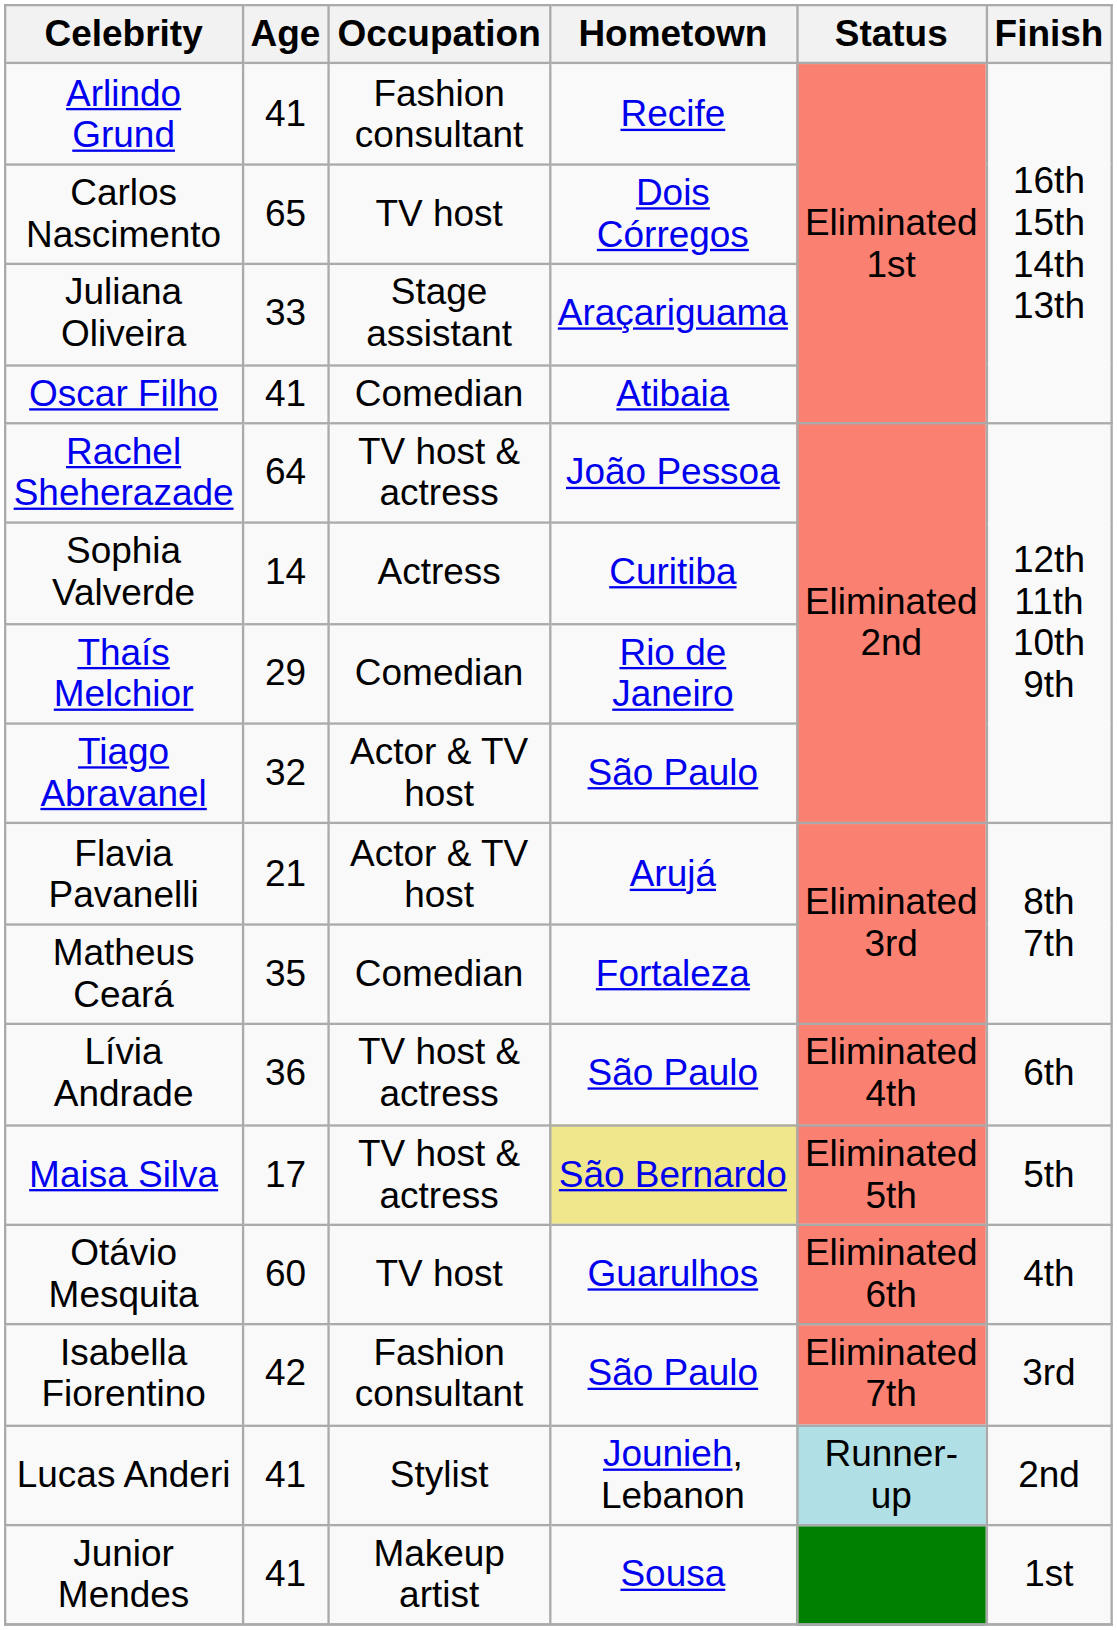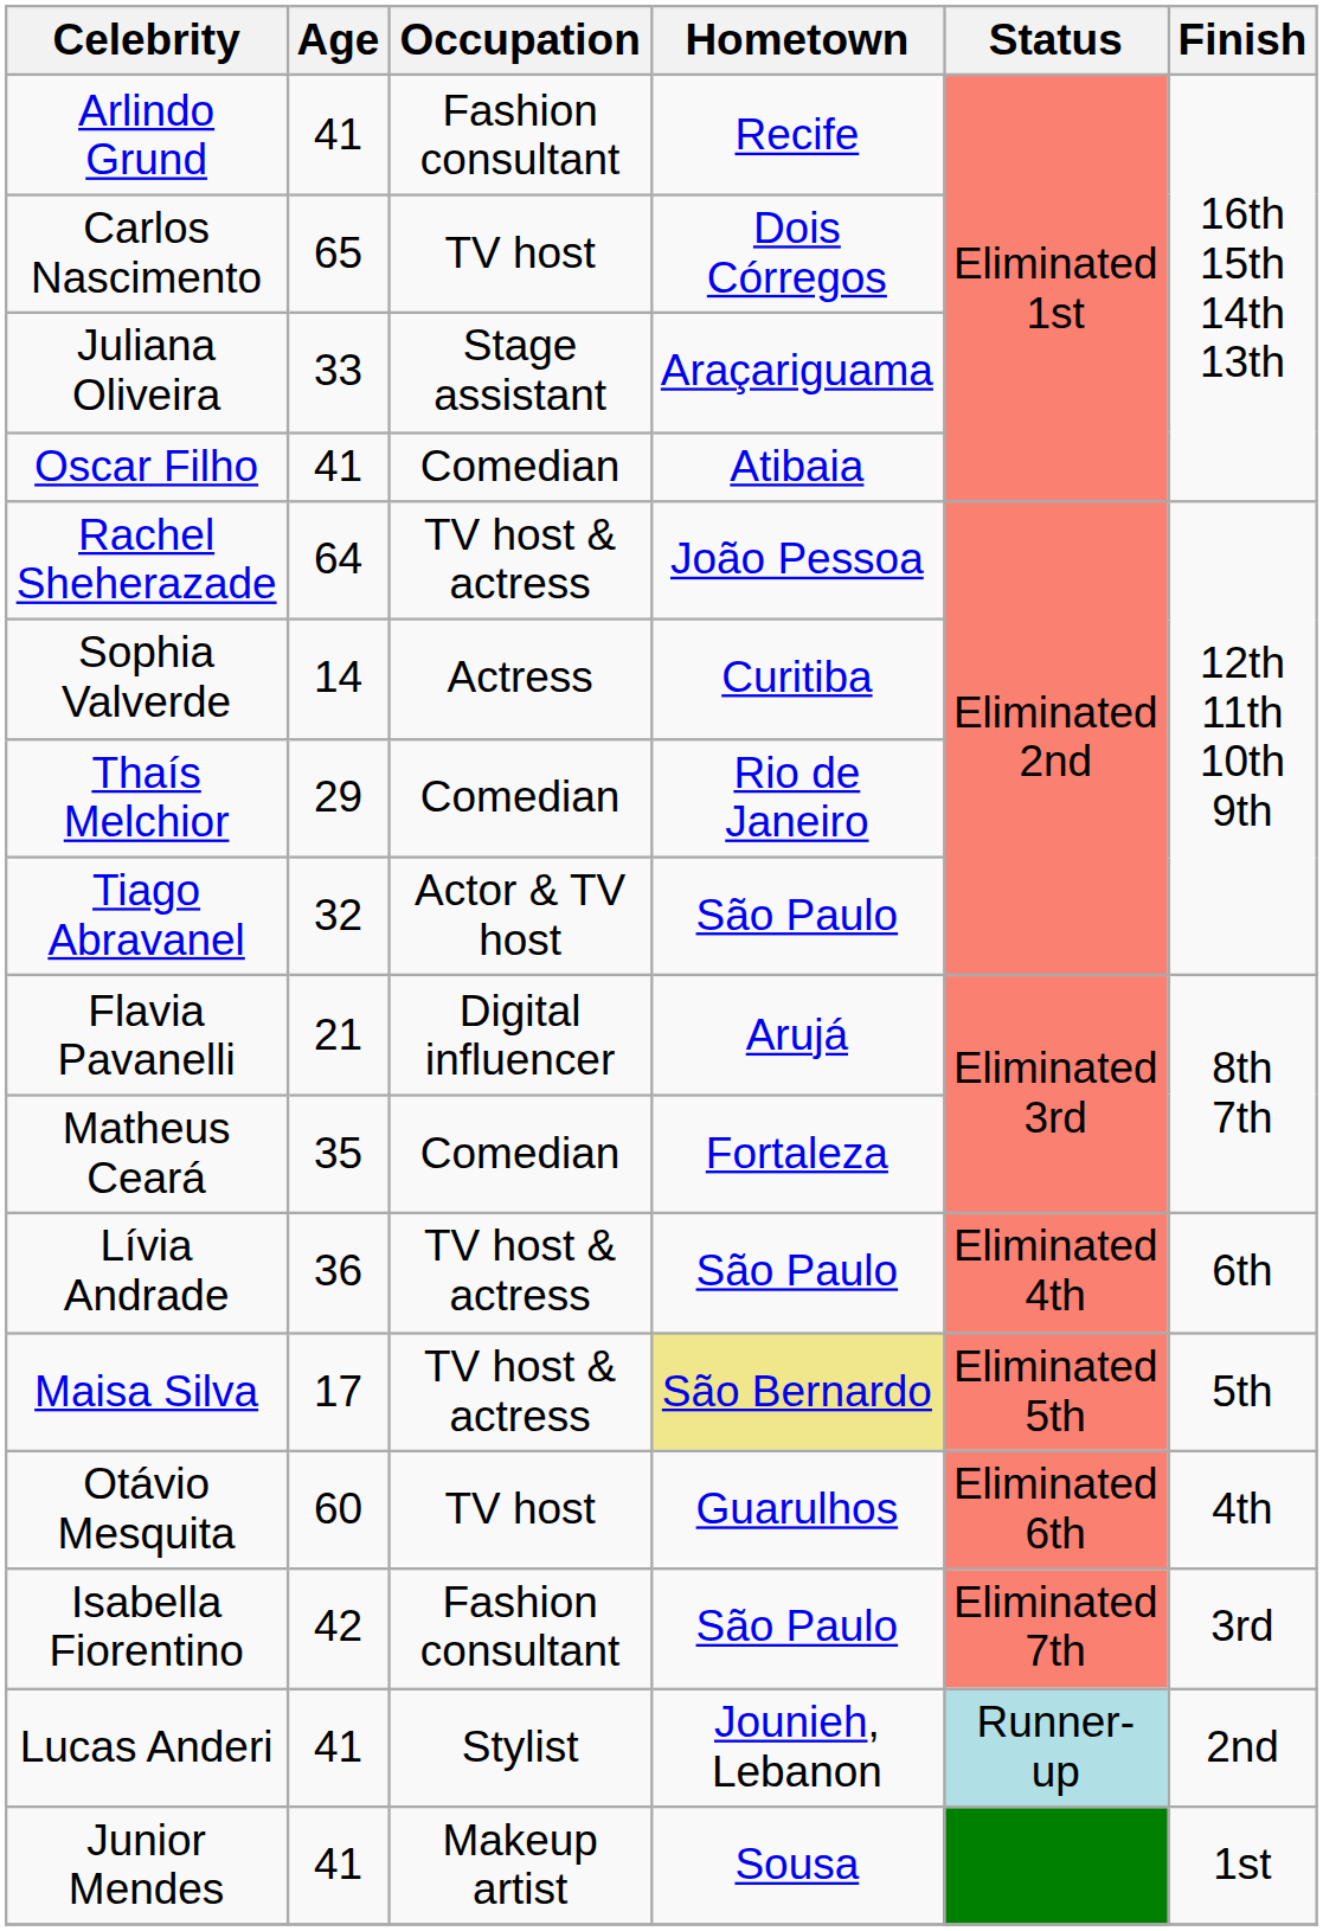Flavia Pavanelli | Occupation: Actor & TV host -> Digital influencer
